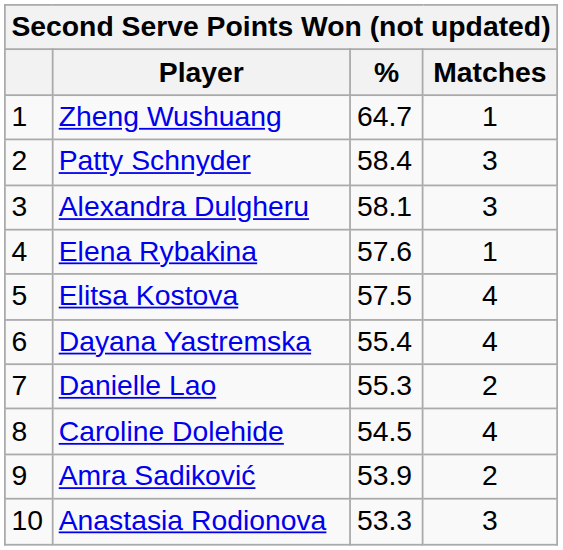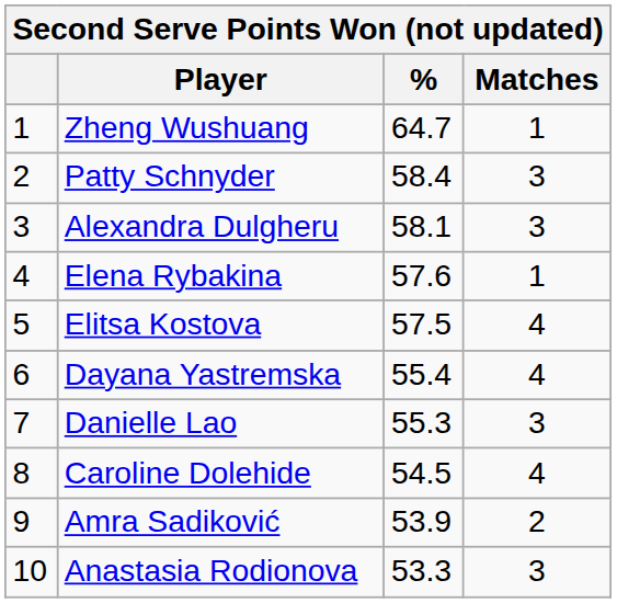Danielle Lao | Matches: 2 -> 3
